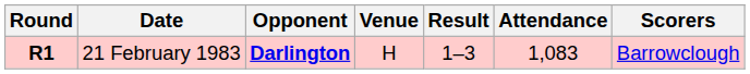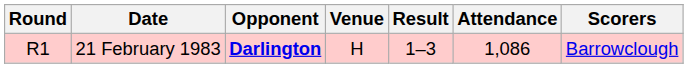21 February 1983 | Round: bold -> normal
21 February 1983 | Attendance: 1,083 -> 1,086
